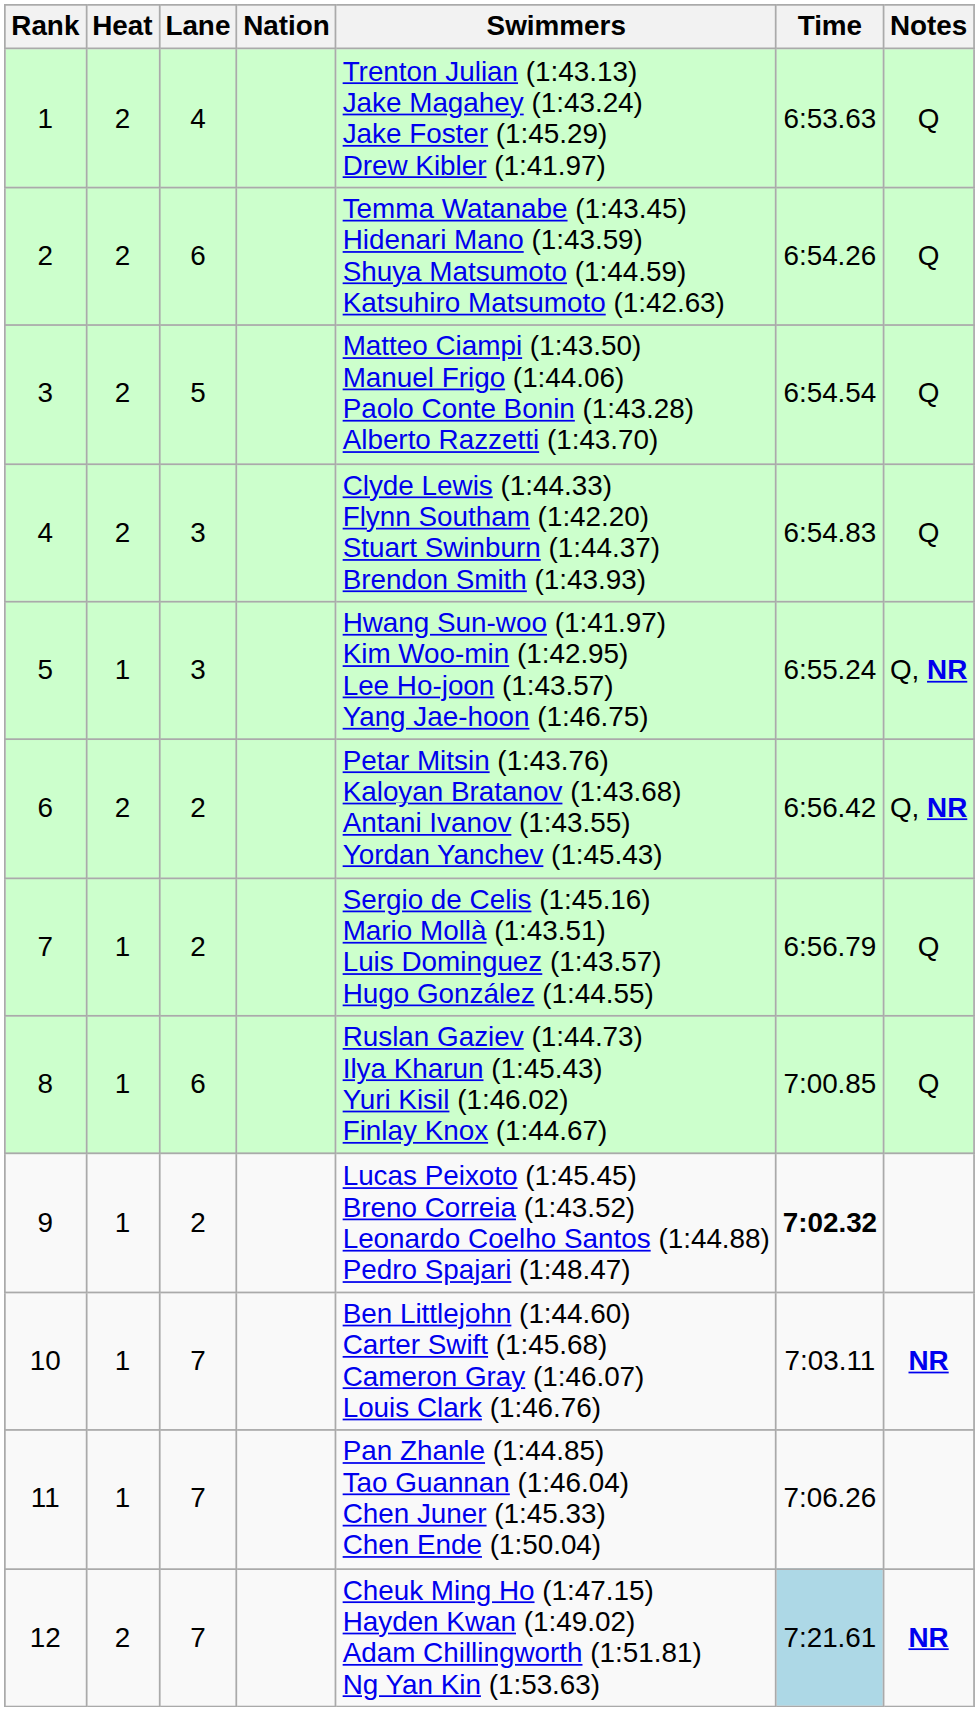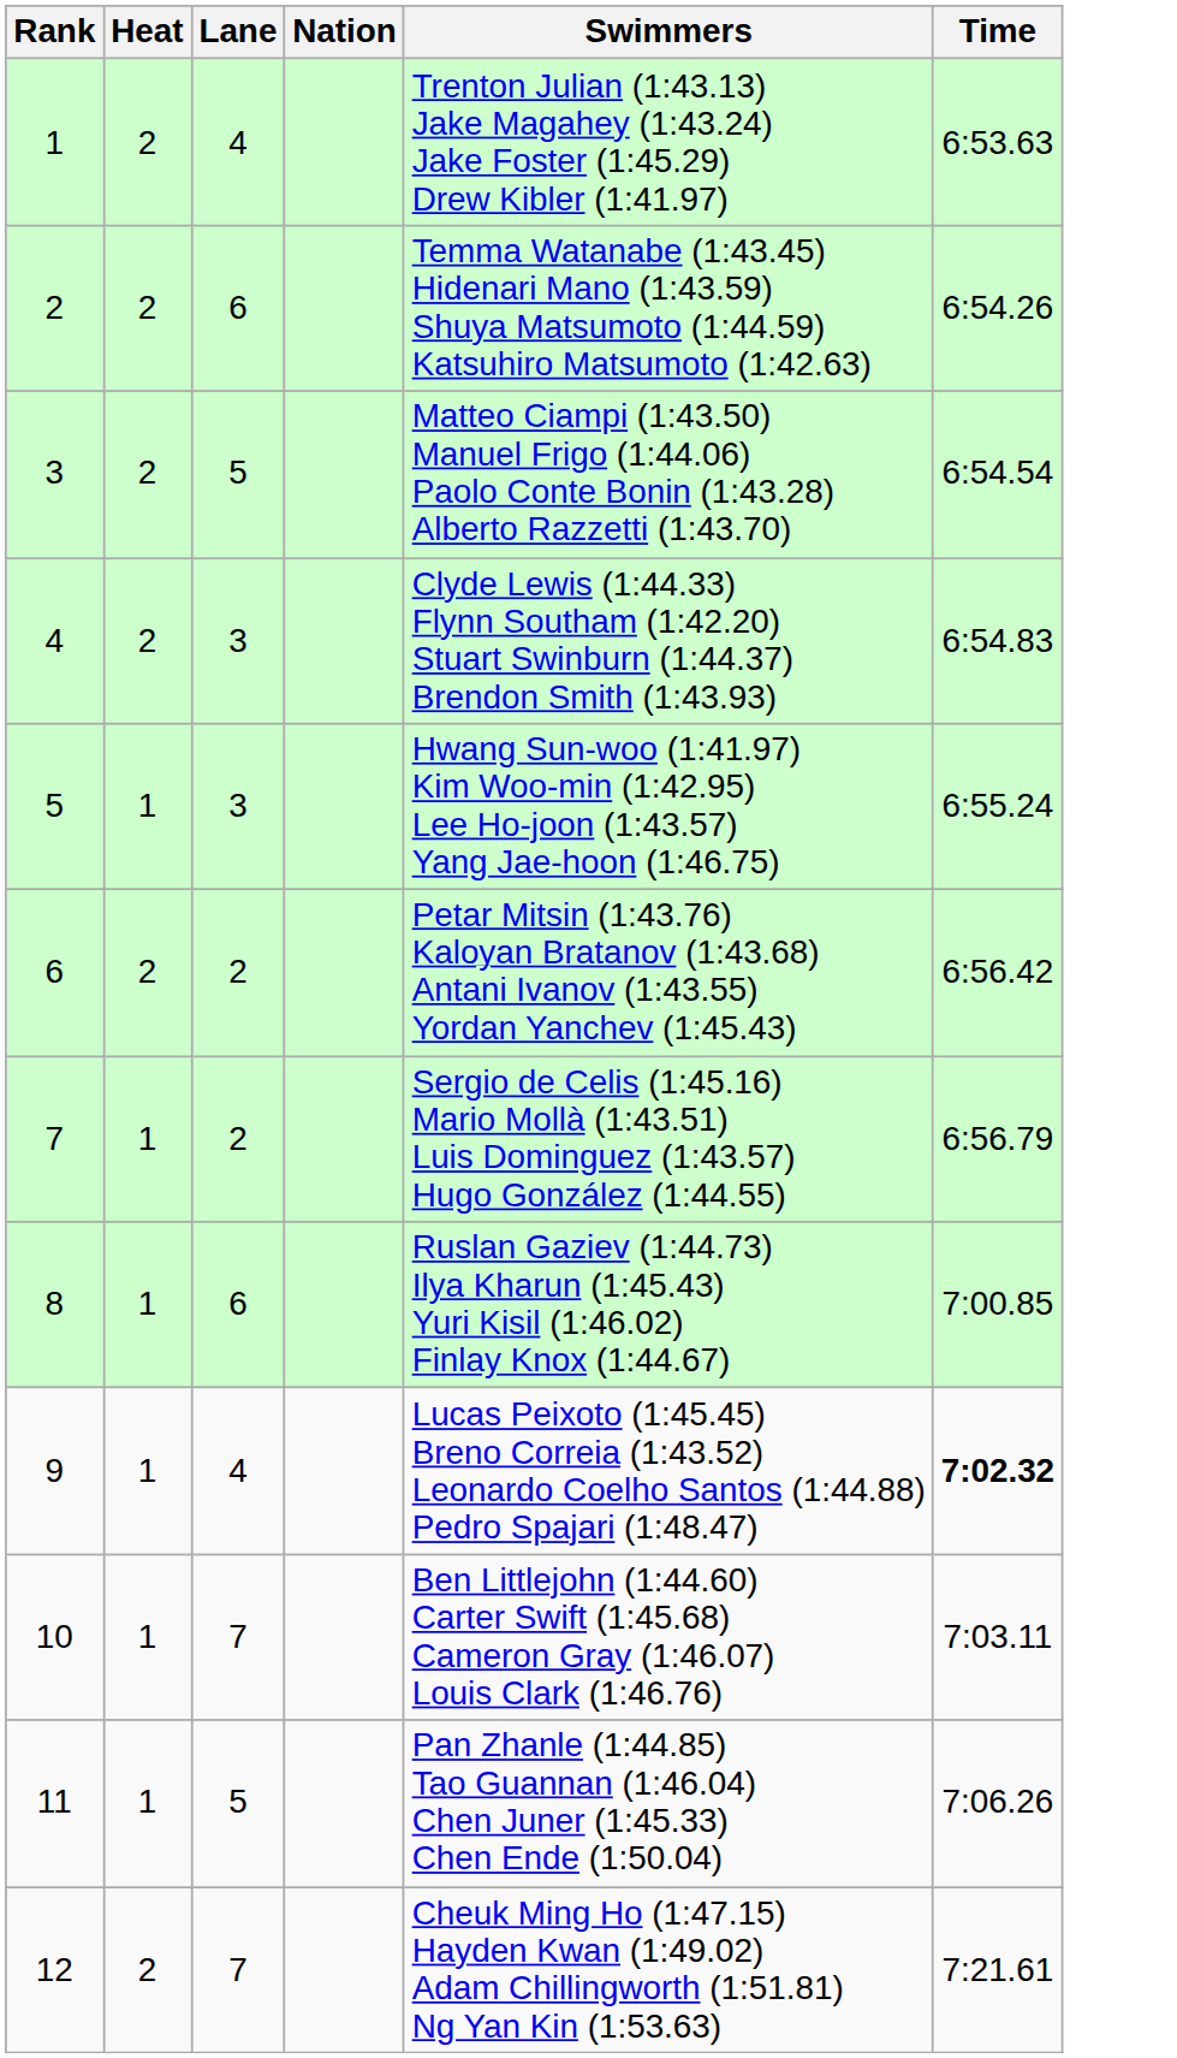- column: Notes | Q | Q | Q | Q | Q, NR | Q, NR | Q | Q | NR | NR
9 | Lane: 2 -> 4
11 | Lane: 7 -> 5
12 | Time: lightblue background -> no background
